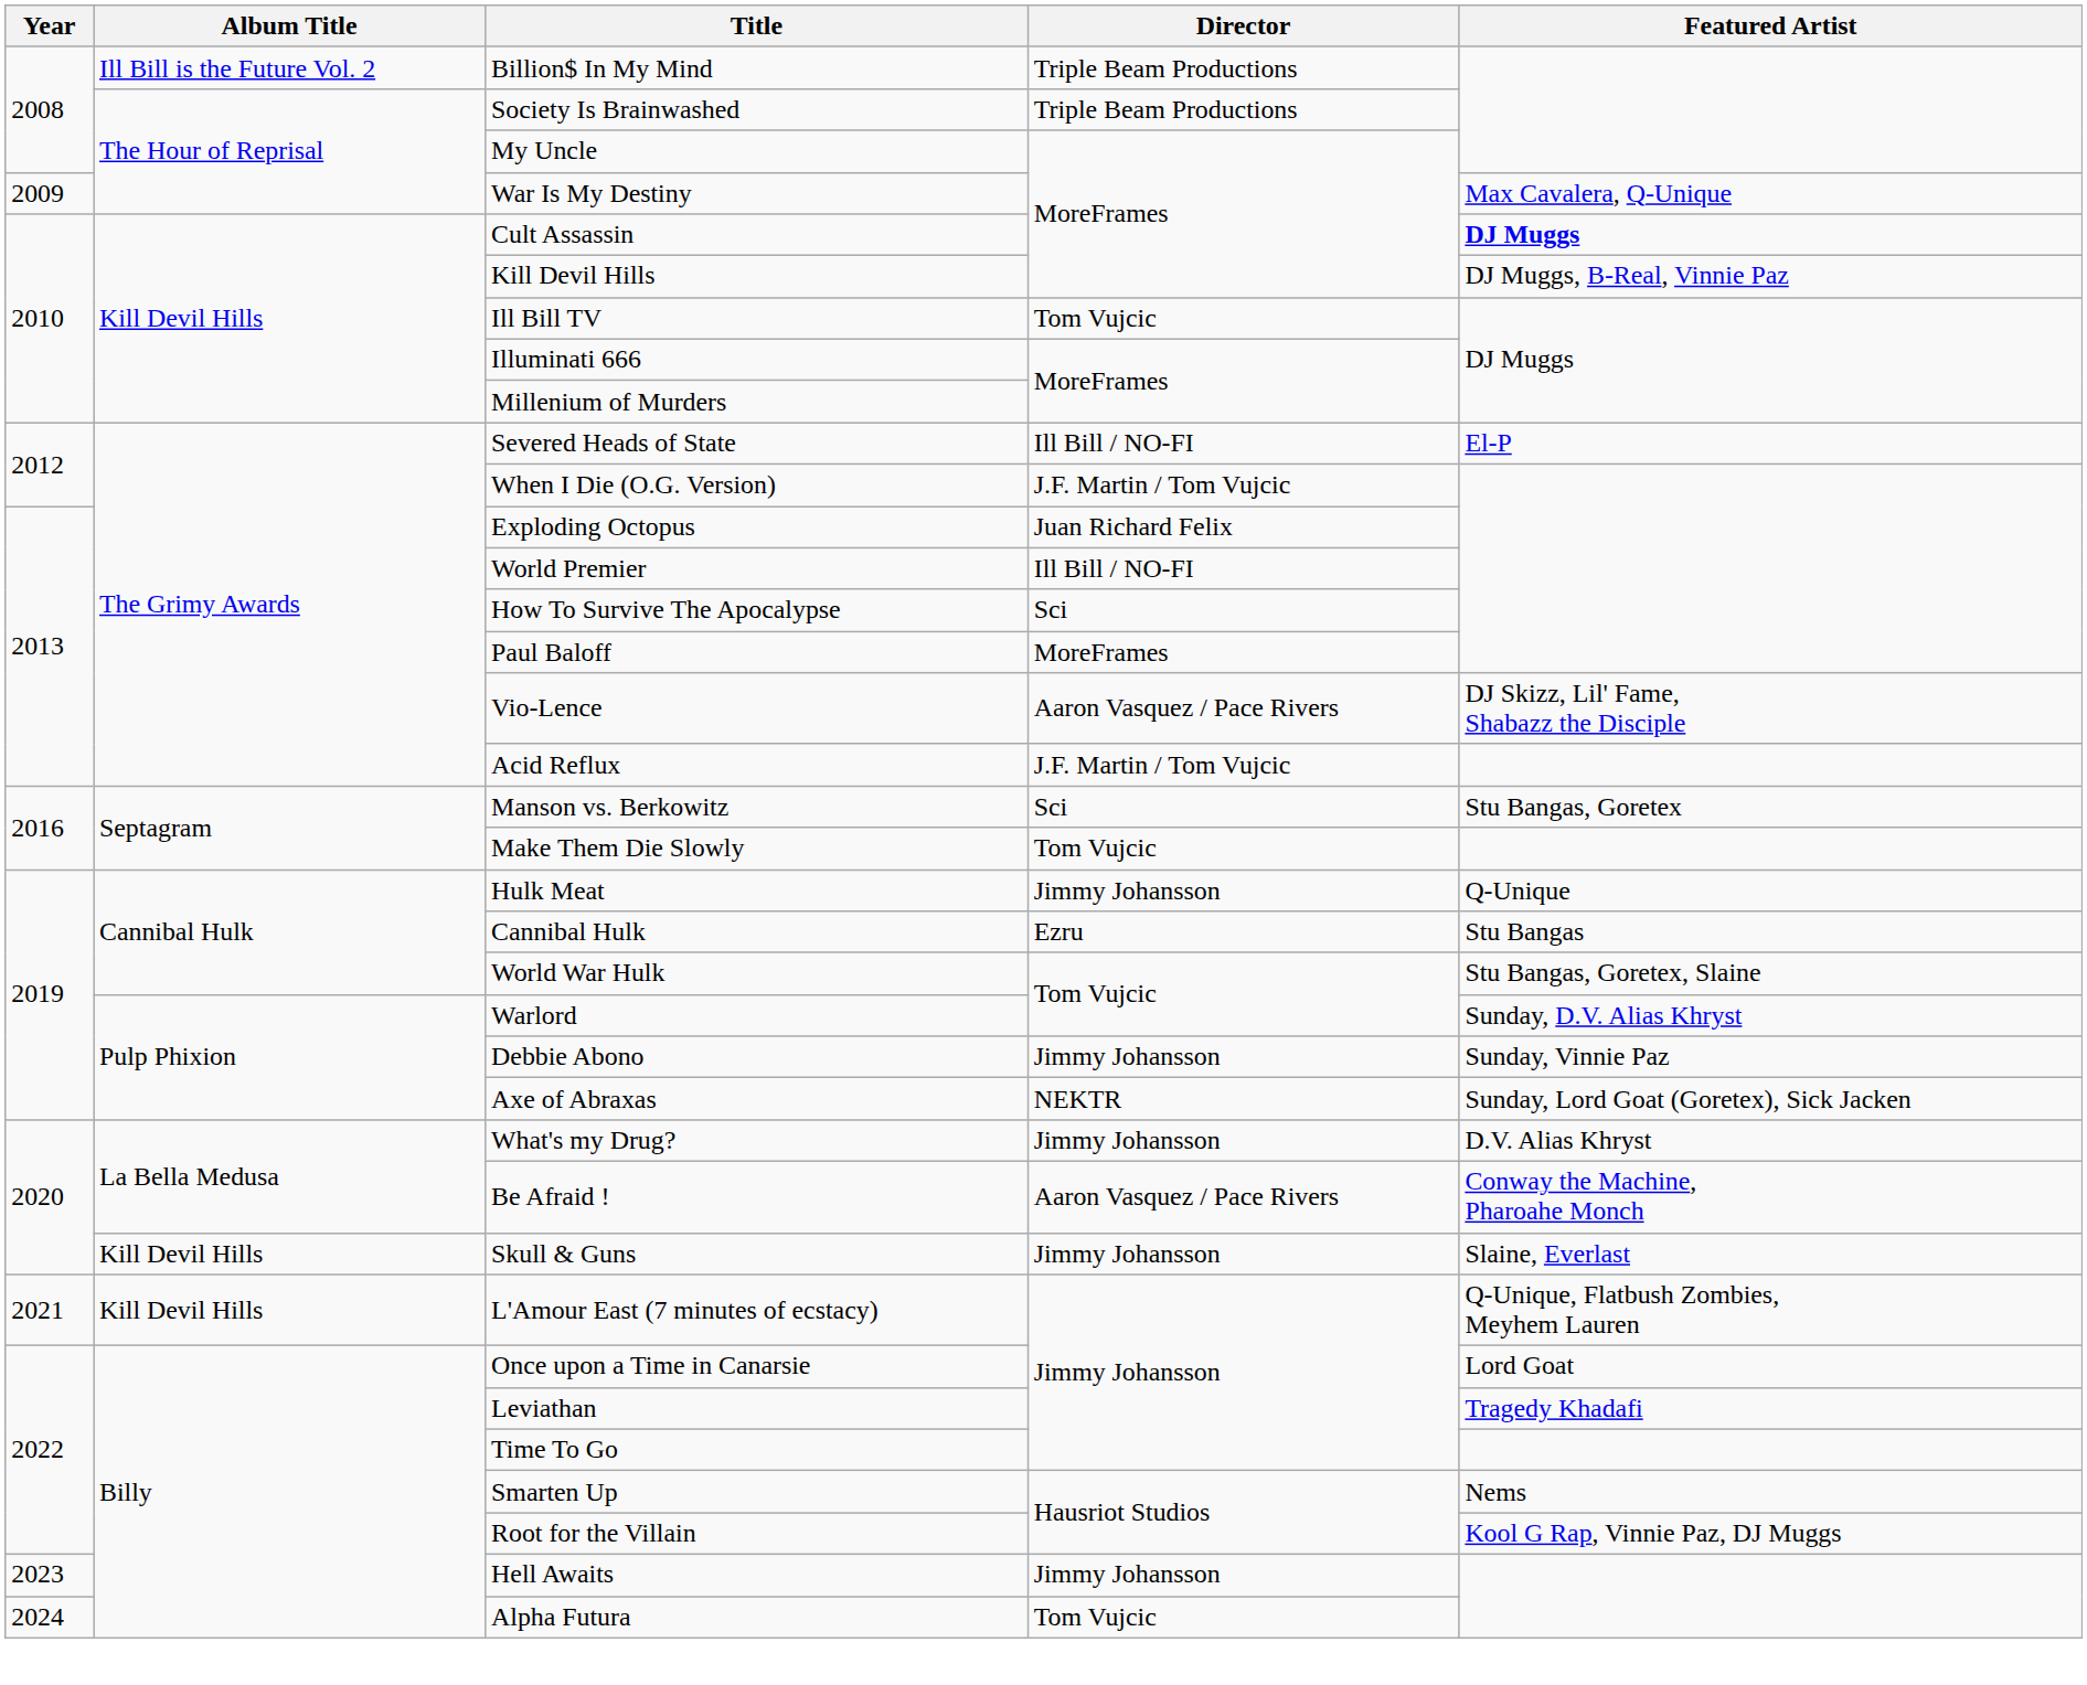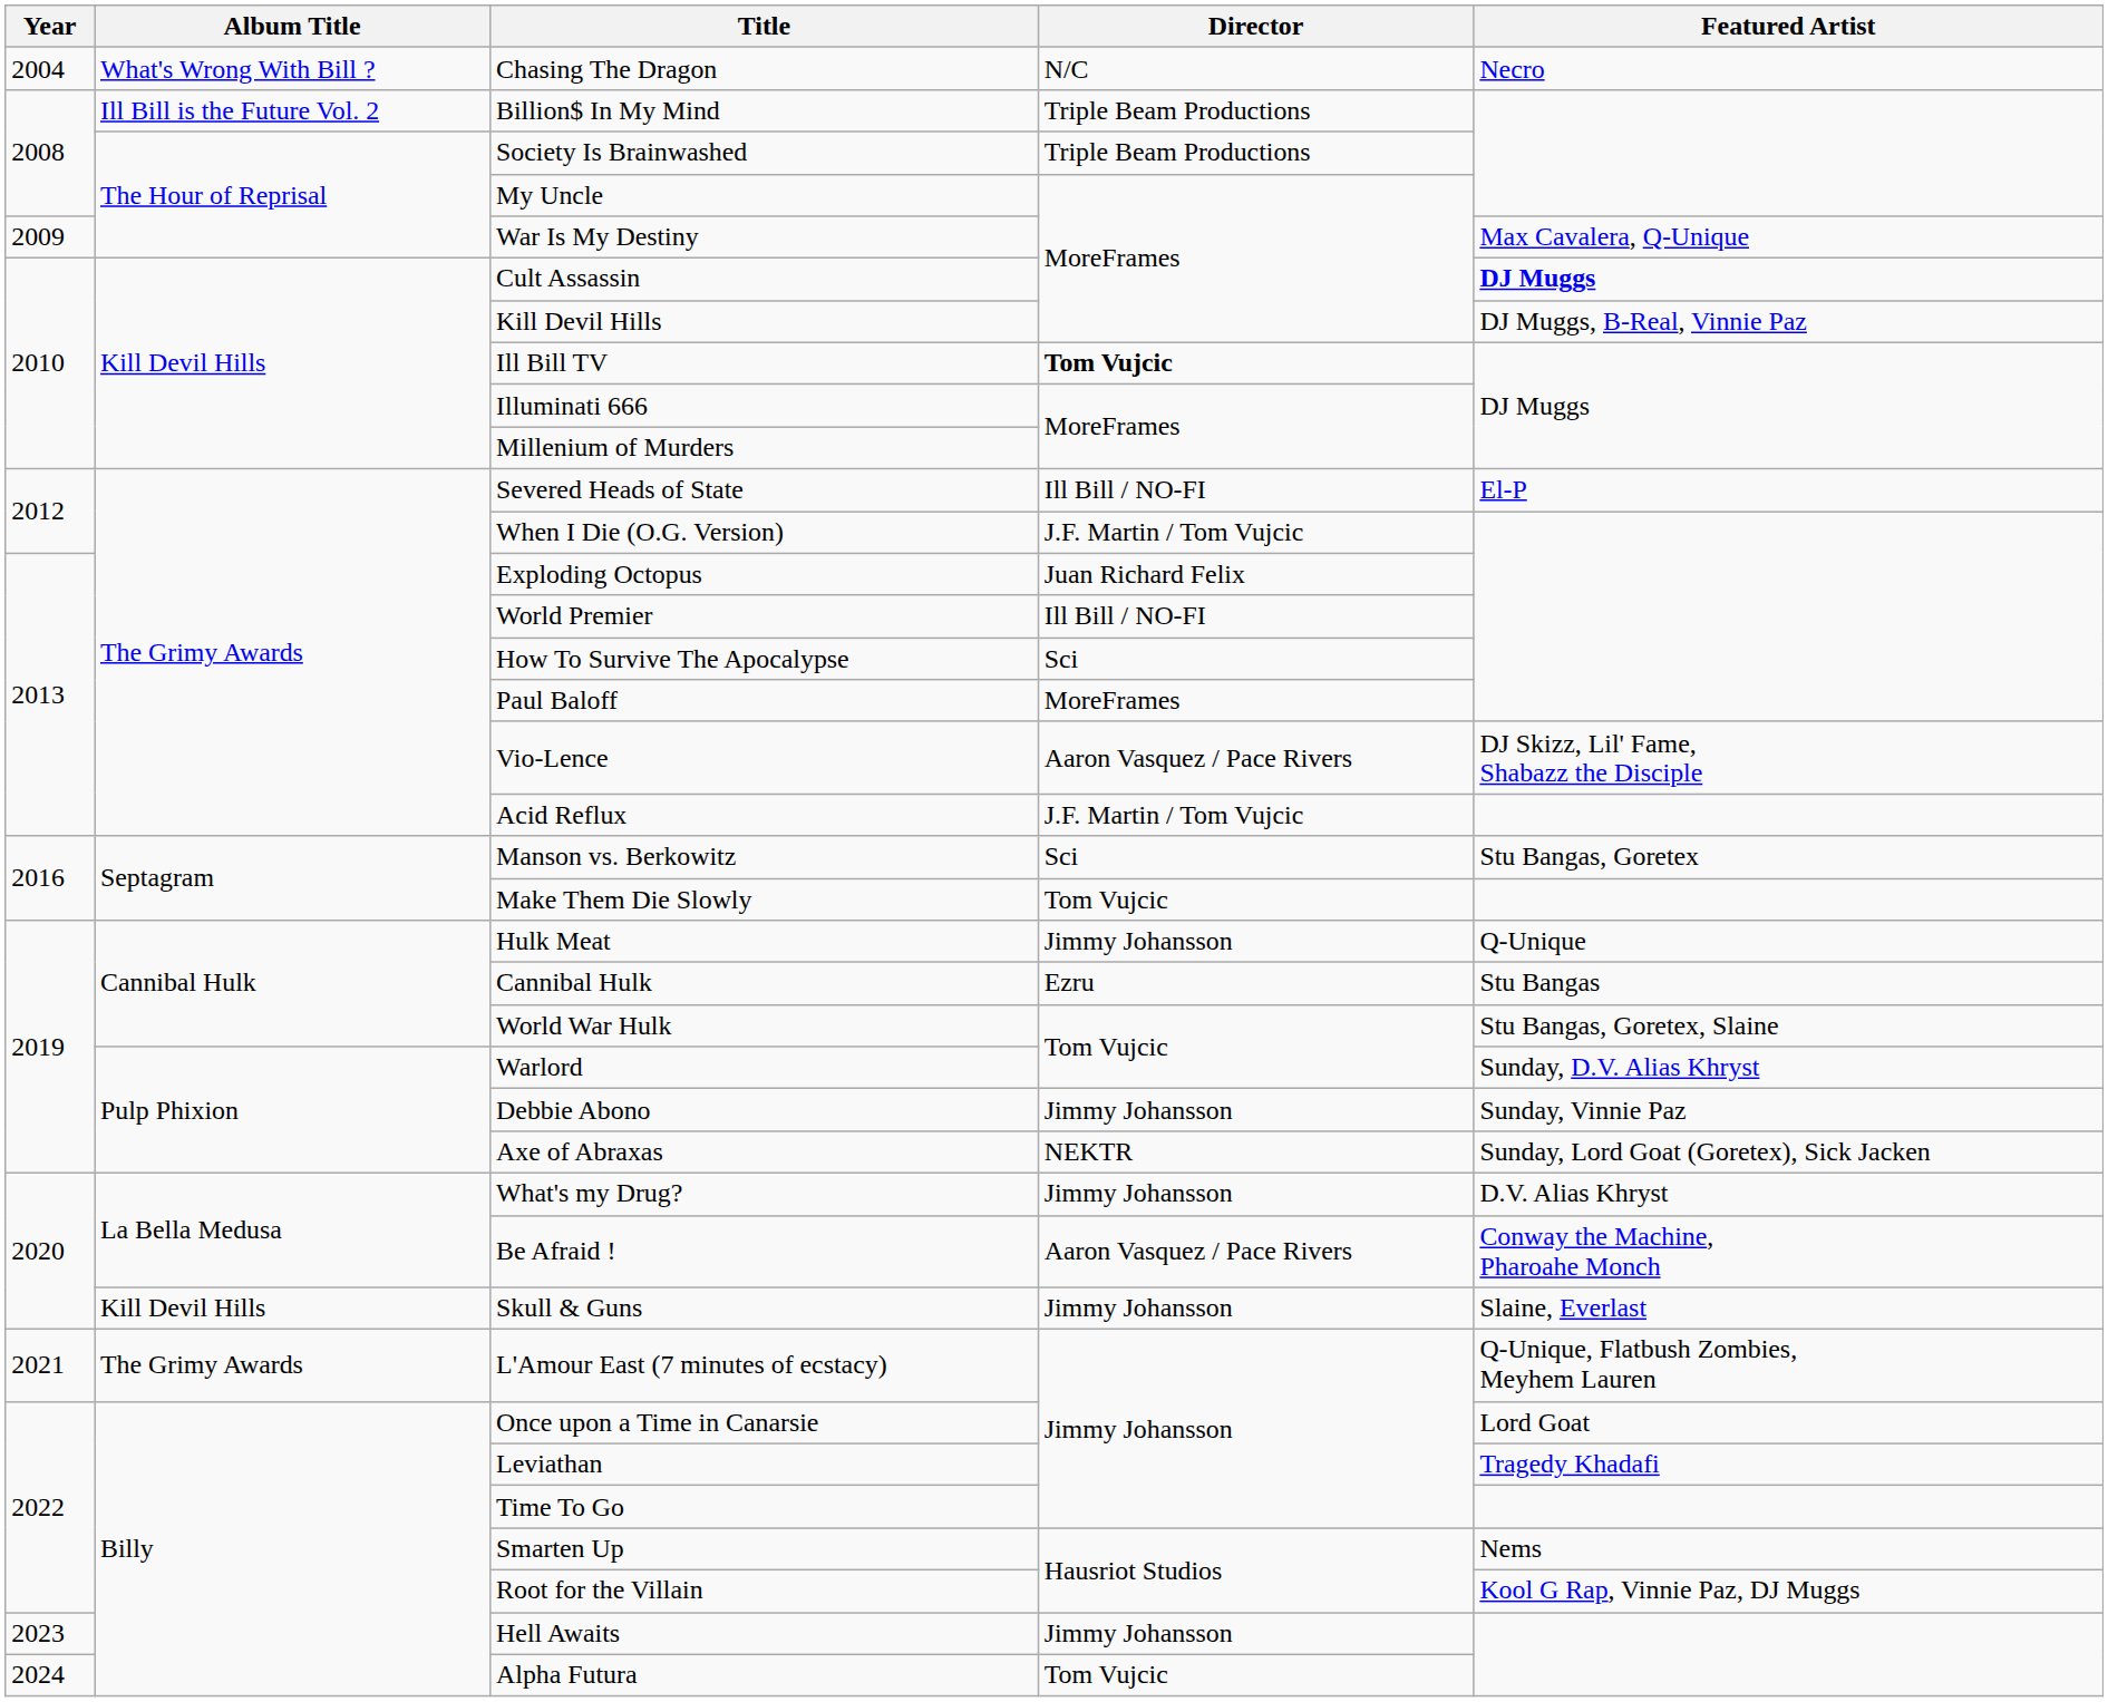+ row: 2004 | What's Wrong With Bill ? | Chasing The Dragon | N/C | Necro
Ill Bill TV | Director: normal -> bold
L'Amour East (7 minutes of ecstacy) | Album Title: Kill Devil Hills -> The Grimy Awards
